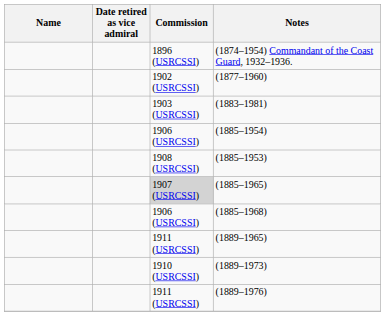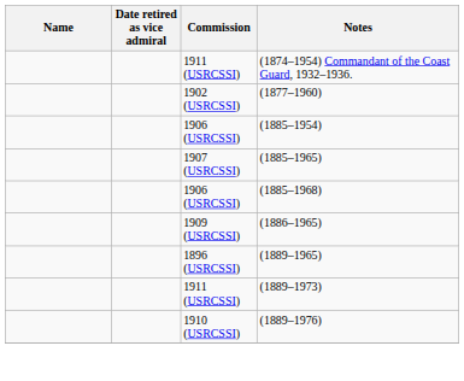(1874–1954) Commandant of the Coast Guard, 1932–1936. | Commission: 1896 (USRCSSI) -> 1911 (USRCSSI)
- row: 1903 (USRCSSI) | (1883–1981)
- row: 1908 (USRCSSI) | (1885–1953)
(1885–1965) | Commission: lightgrey background -> no background
+ row: 1909 (USRCSSI) | (1886–1965)
(1889–1965) | Commission: 1911 (USRCSSI) -> 1896 (USRCSSI)
(1889–1973) | Commission: 1910 (USRCSSI) -> 1911 (USRCSSI)
(1889–1976) | Commission: 1911 (USRCSSI) -> 1910 (USRCSSI)
